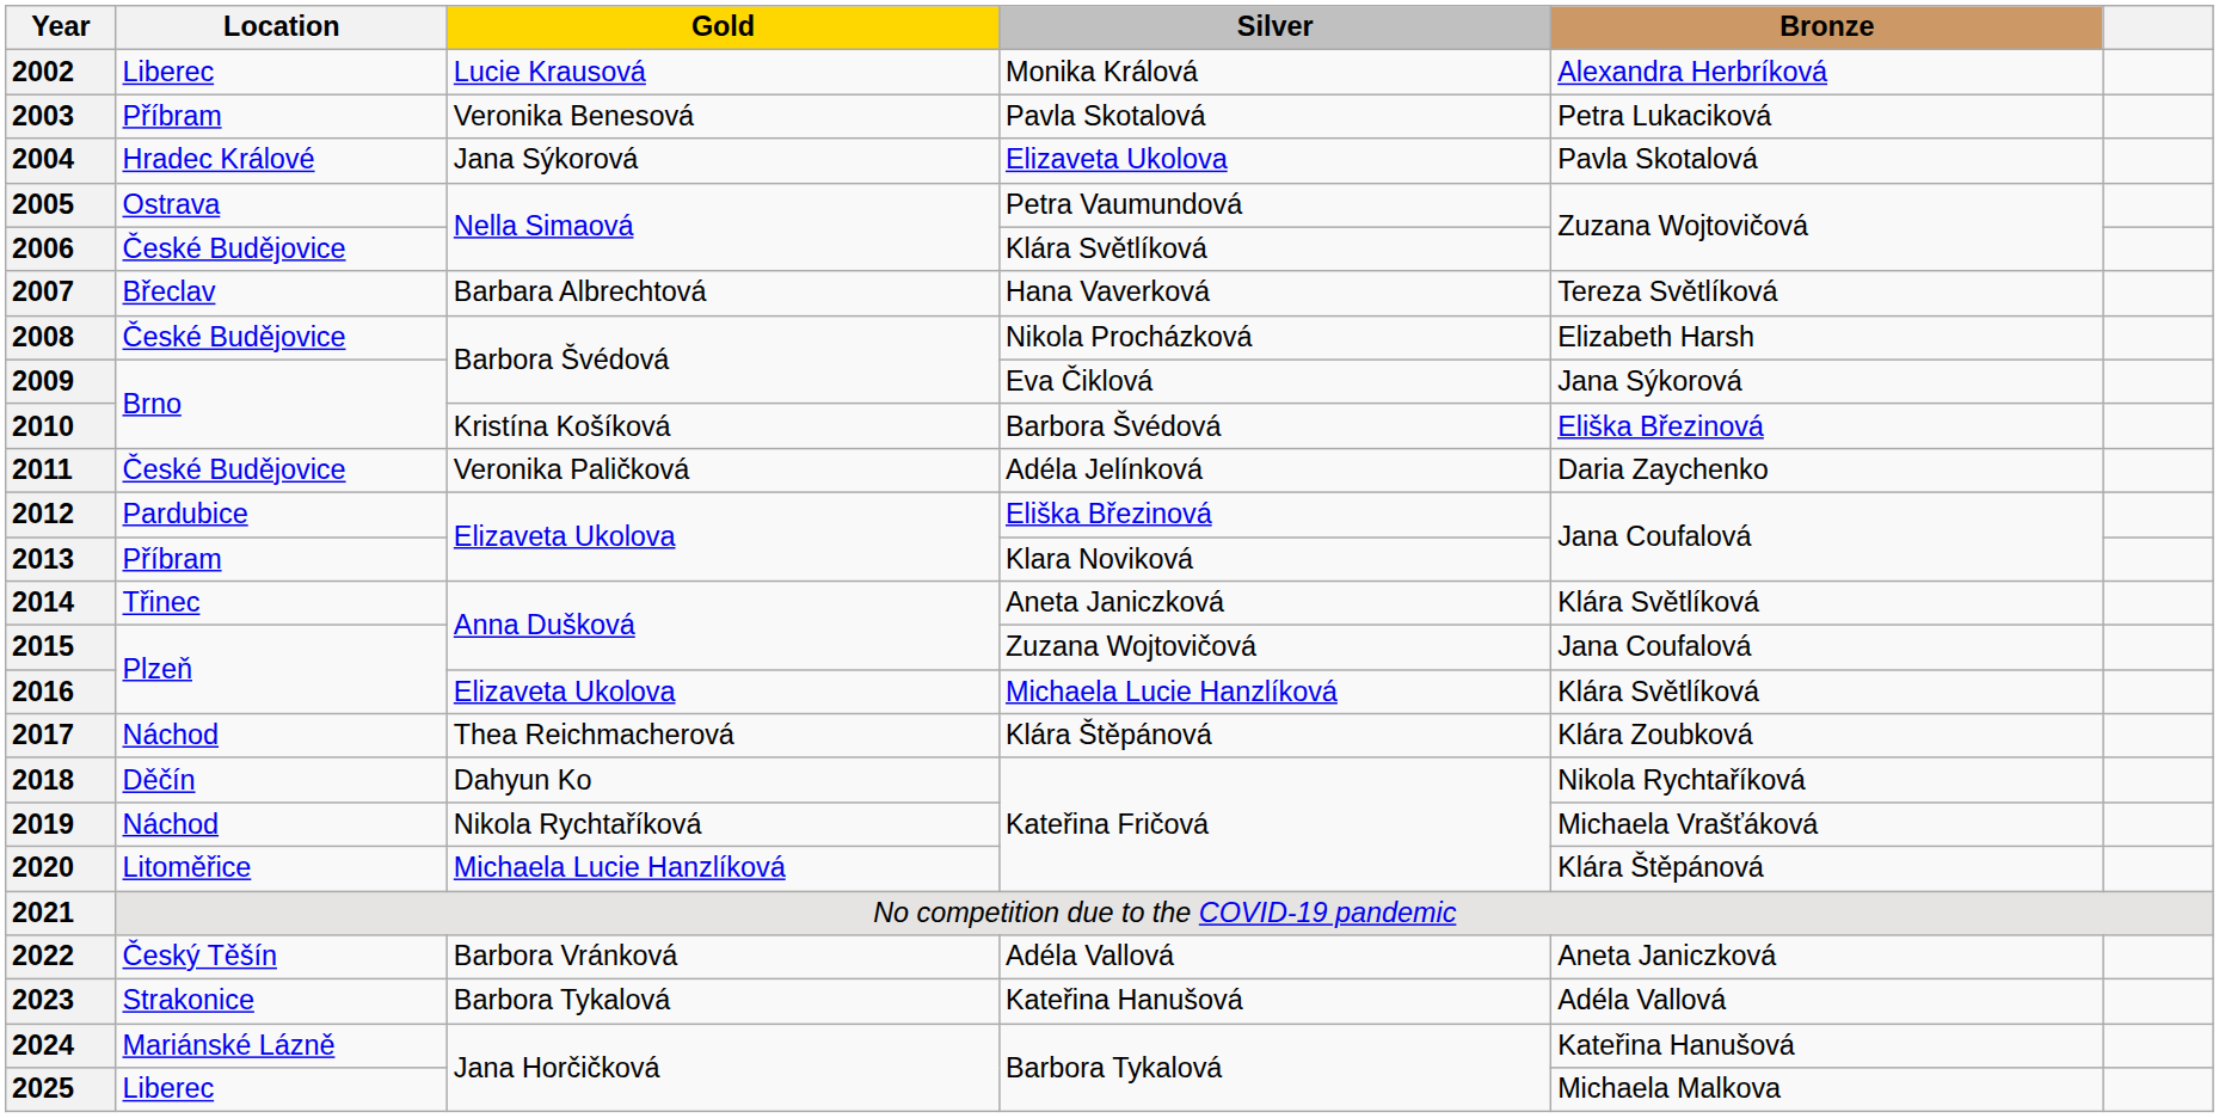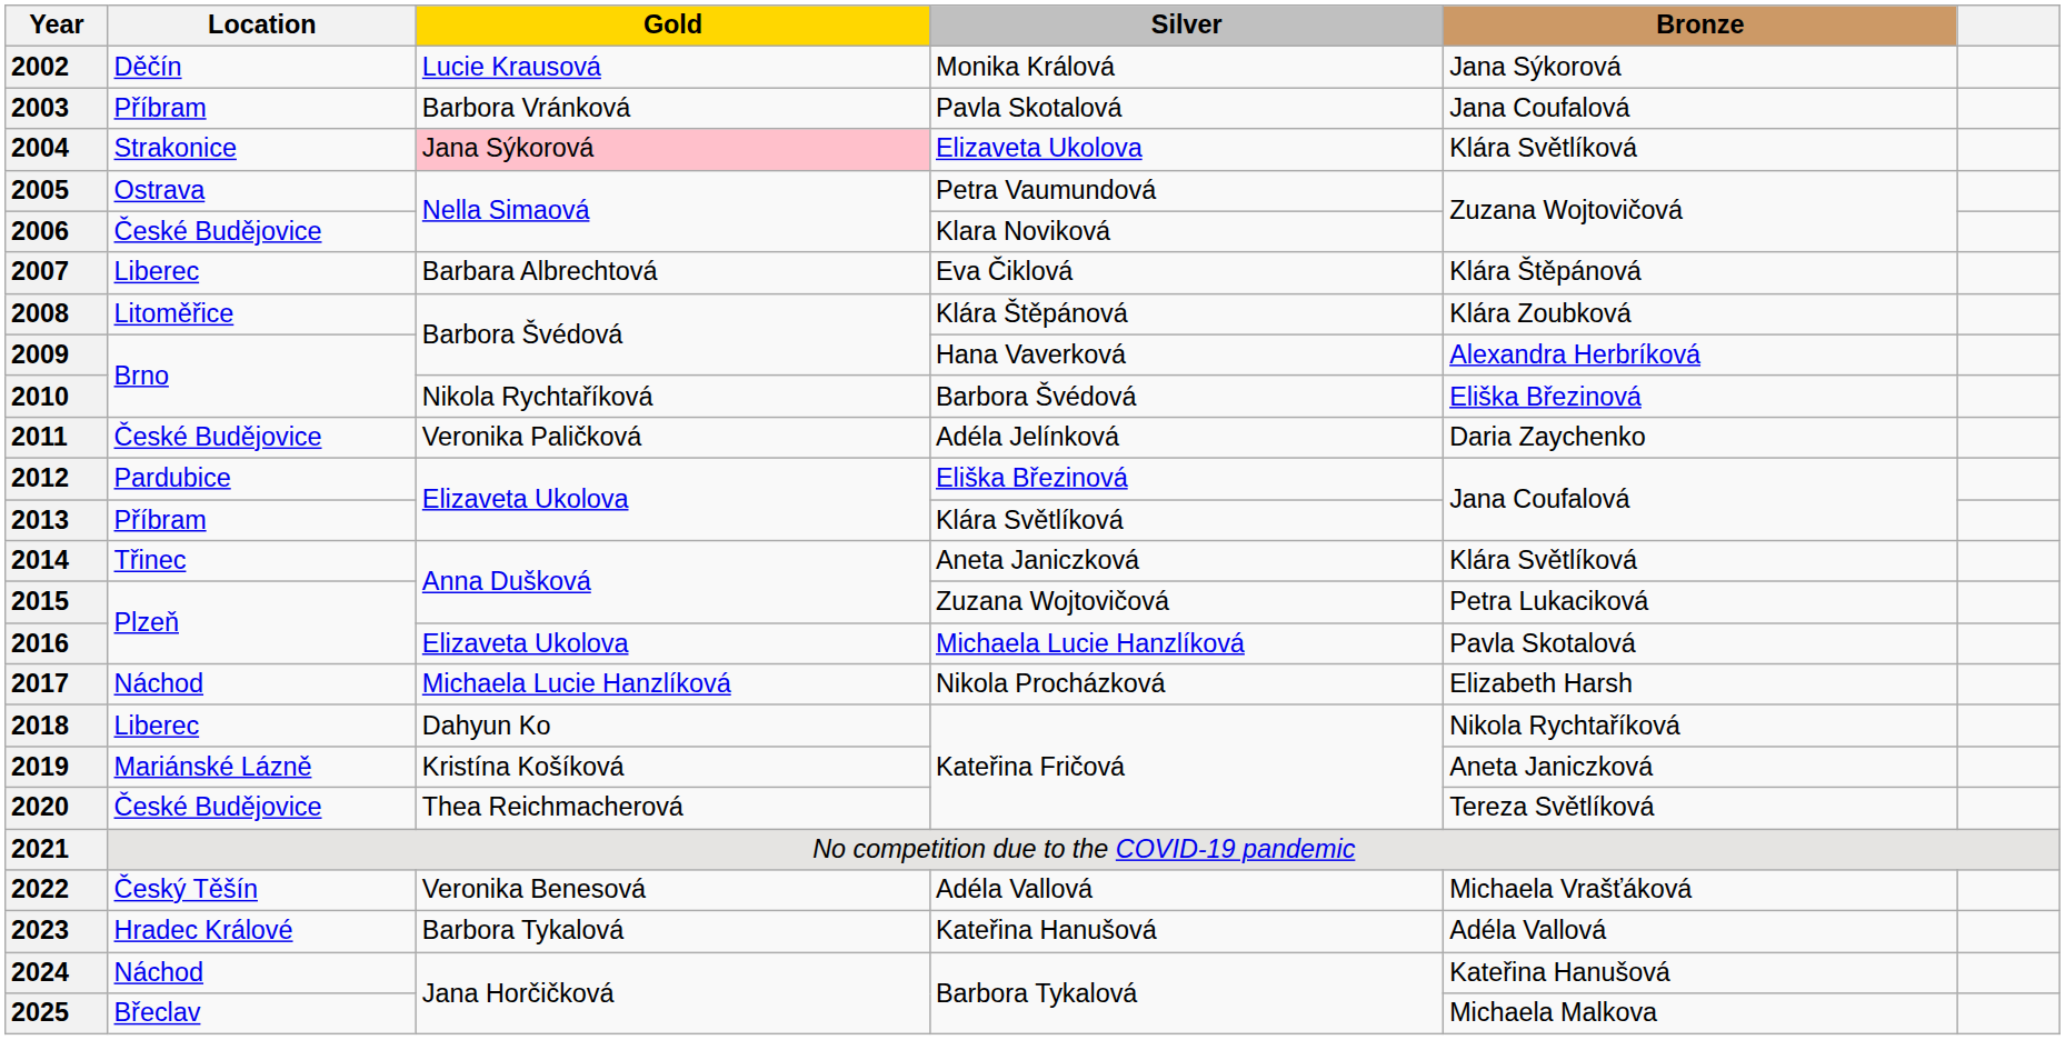2002 | Location: Liberec -> Děčín
2002 | Bronze: Alexandra Herbríková -> Jana Sýkorová
2003 | Gold: Veronika Benesová -> Barbora Vránková
2003 | Bronze: Petra Lukaciková -> Jana Coufalová
2004 | Location: Hradec Králové -> Strakonice
2004 | Gold: no background -> pink background
2004 | Bronze: Pavla Skotalová -> Klára Světlíková
2006 | Silver: Klára Světlíková -> Klara Noviková
2007 | Location: Břeclav -> Liberec
2007 | Silver: Hana Vaverková -> Eva Čiklová
2007 | Bronze: Tereza Světlíková -> Klára Štěpánová
2008 | Location: České Budějovice -> Litoměřice
2008 | Silver: Nikola Procházková -> Klára Štěpánová
2008 | Bronze: Elizabeth Harsh -> Klára Zoubková
2009 | Silver: Eva Čiklová -> Hana Vaverková
2009 | Bronze: Jana Sýkorová -> Alexandra Herbríková
2010 | Gold: Kristína Košíková -> Nikola Rychtaříková
2013 | Silver: Klara Noviková -> Klára Světlíková
2015 | Bronze: Jana Coufalová -> Petra Lukaciková
2016 | Bronze: Klára Světlíková -> Pavla Skotalová
2017 | Gold: Thea Reichmacherová -> Michaela Lucie Hanzlíková
2017 | Silver: Klára Štěpánová -> Nikola Procházková
2017 | Bronze: Klára Zoubková -> Elizabeth Harsh
2018 | Location: Děčín -> Liberec
2019 | Location: Náchod -> Mariánské Lázně
2019 | Gold: Nikola Rychtaříková -> Kristína Košíková
2019 | Bronze: Michaela Vrašťáková -> Aneta Janiczková
2020 | Location: Litoměřice -> České Budějovice
2020 | Gold: Michaela Lucie Hanzlíková -> Thea Reichmacherová
2020 | Bronze: Klára Štěpánová -> Tereza Světlíková
2022 | Gold: Barbora Vránková -> Veronika Benesová
2022 | Bronze: Aneta Janiczková -> Michaela Vrašťáková
2023 | Location: Strakonice -> Hradec Králové
2024 | Location: Mariánské Lázně -> Náchod
2025 | Location: Liberec -> Břeclav
